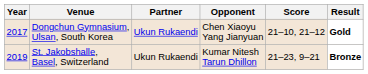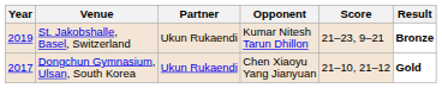rows swapped: Dongchun Gymnasium, Ulsan, South Korea <-> St. Jakobshalle, Basel, Switzerland
